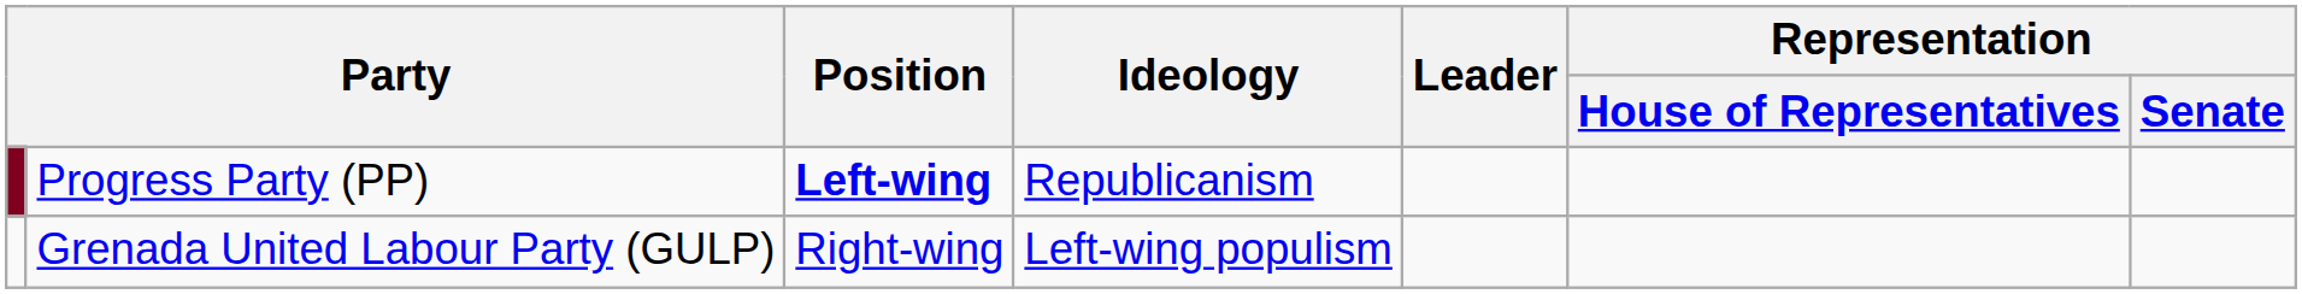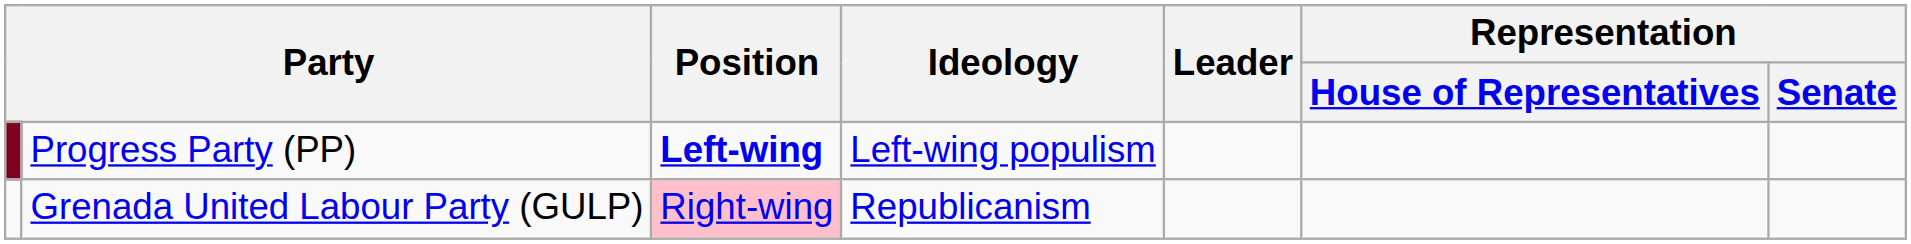Progress Party (PP) | Ideology: Republicanism -> Left-wing populism
Grenada United Labour Party (GULP) | Position: no background -> pink background
Grenada United Labour Party (GULP) | Ideology: Left-wing populism -> Republicanism
